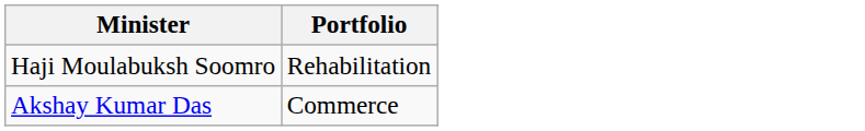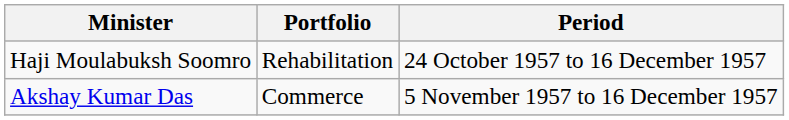+ column: Period | 24 October 1957 to 16 December 1957 | 5 November 1957 to 16 December 1957
